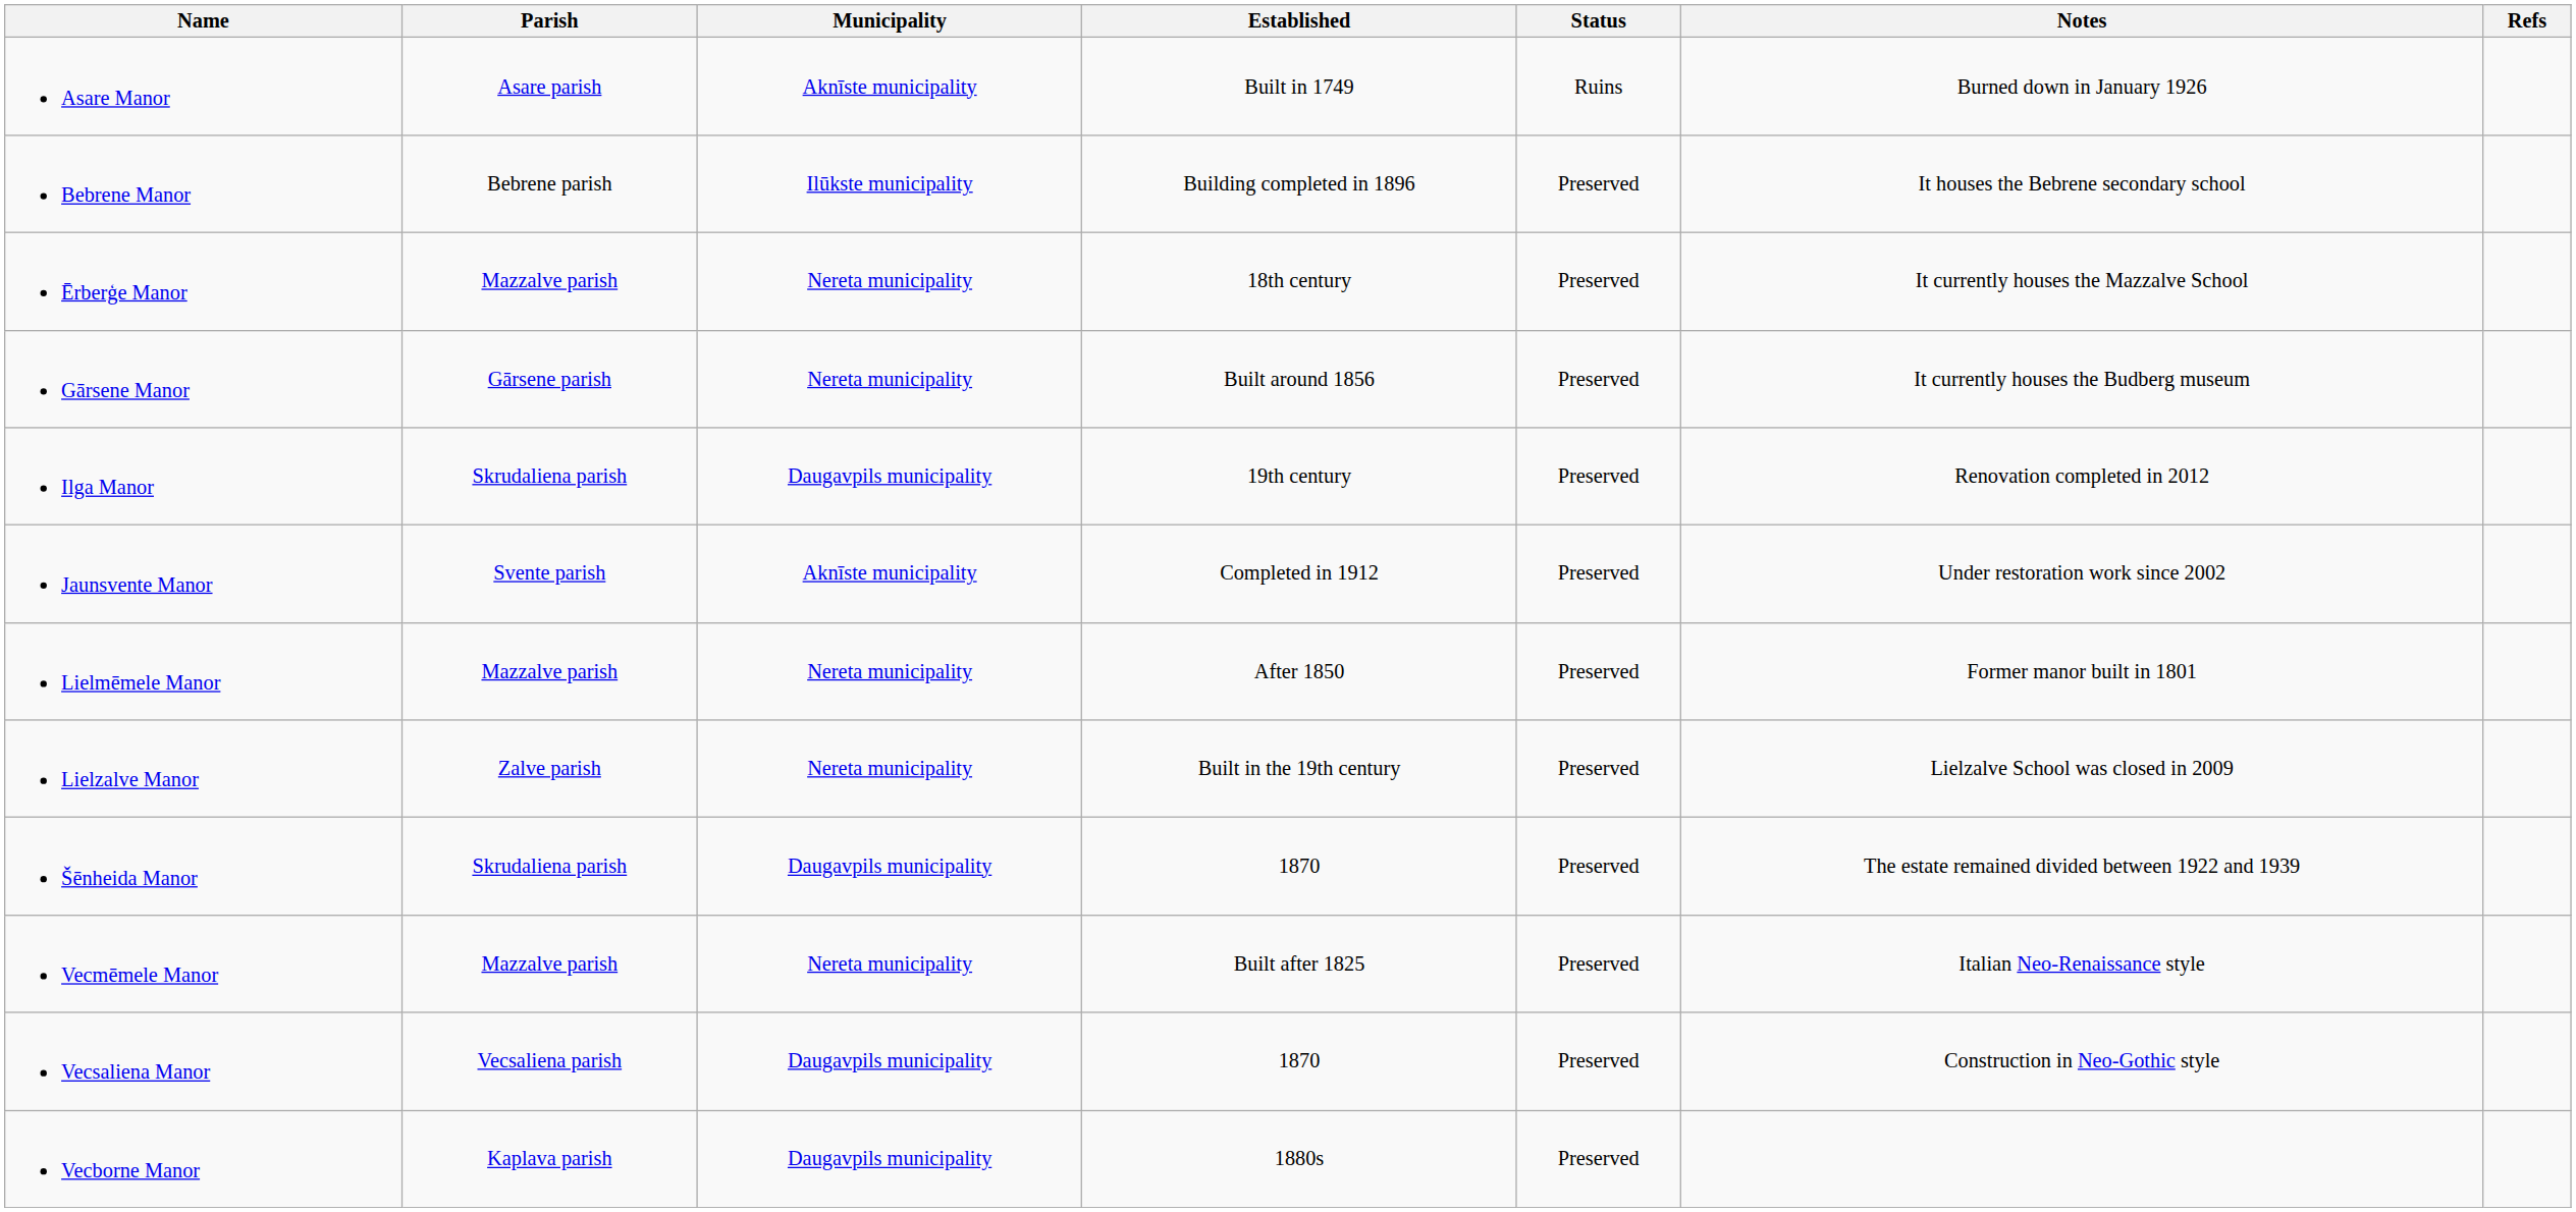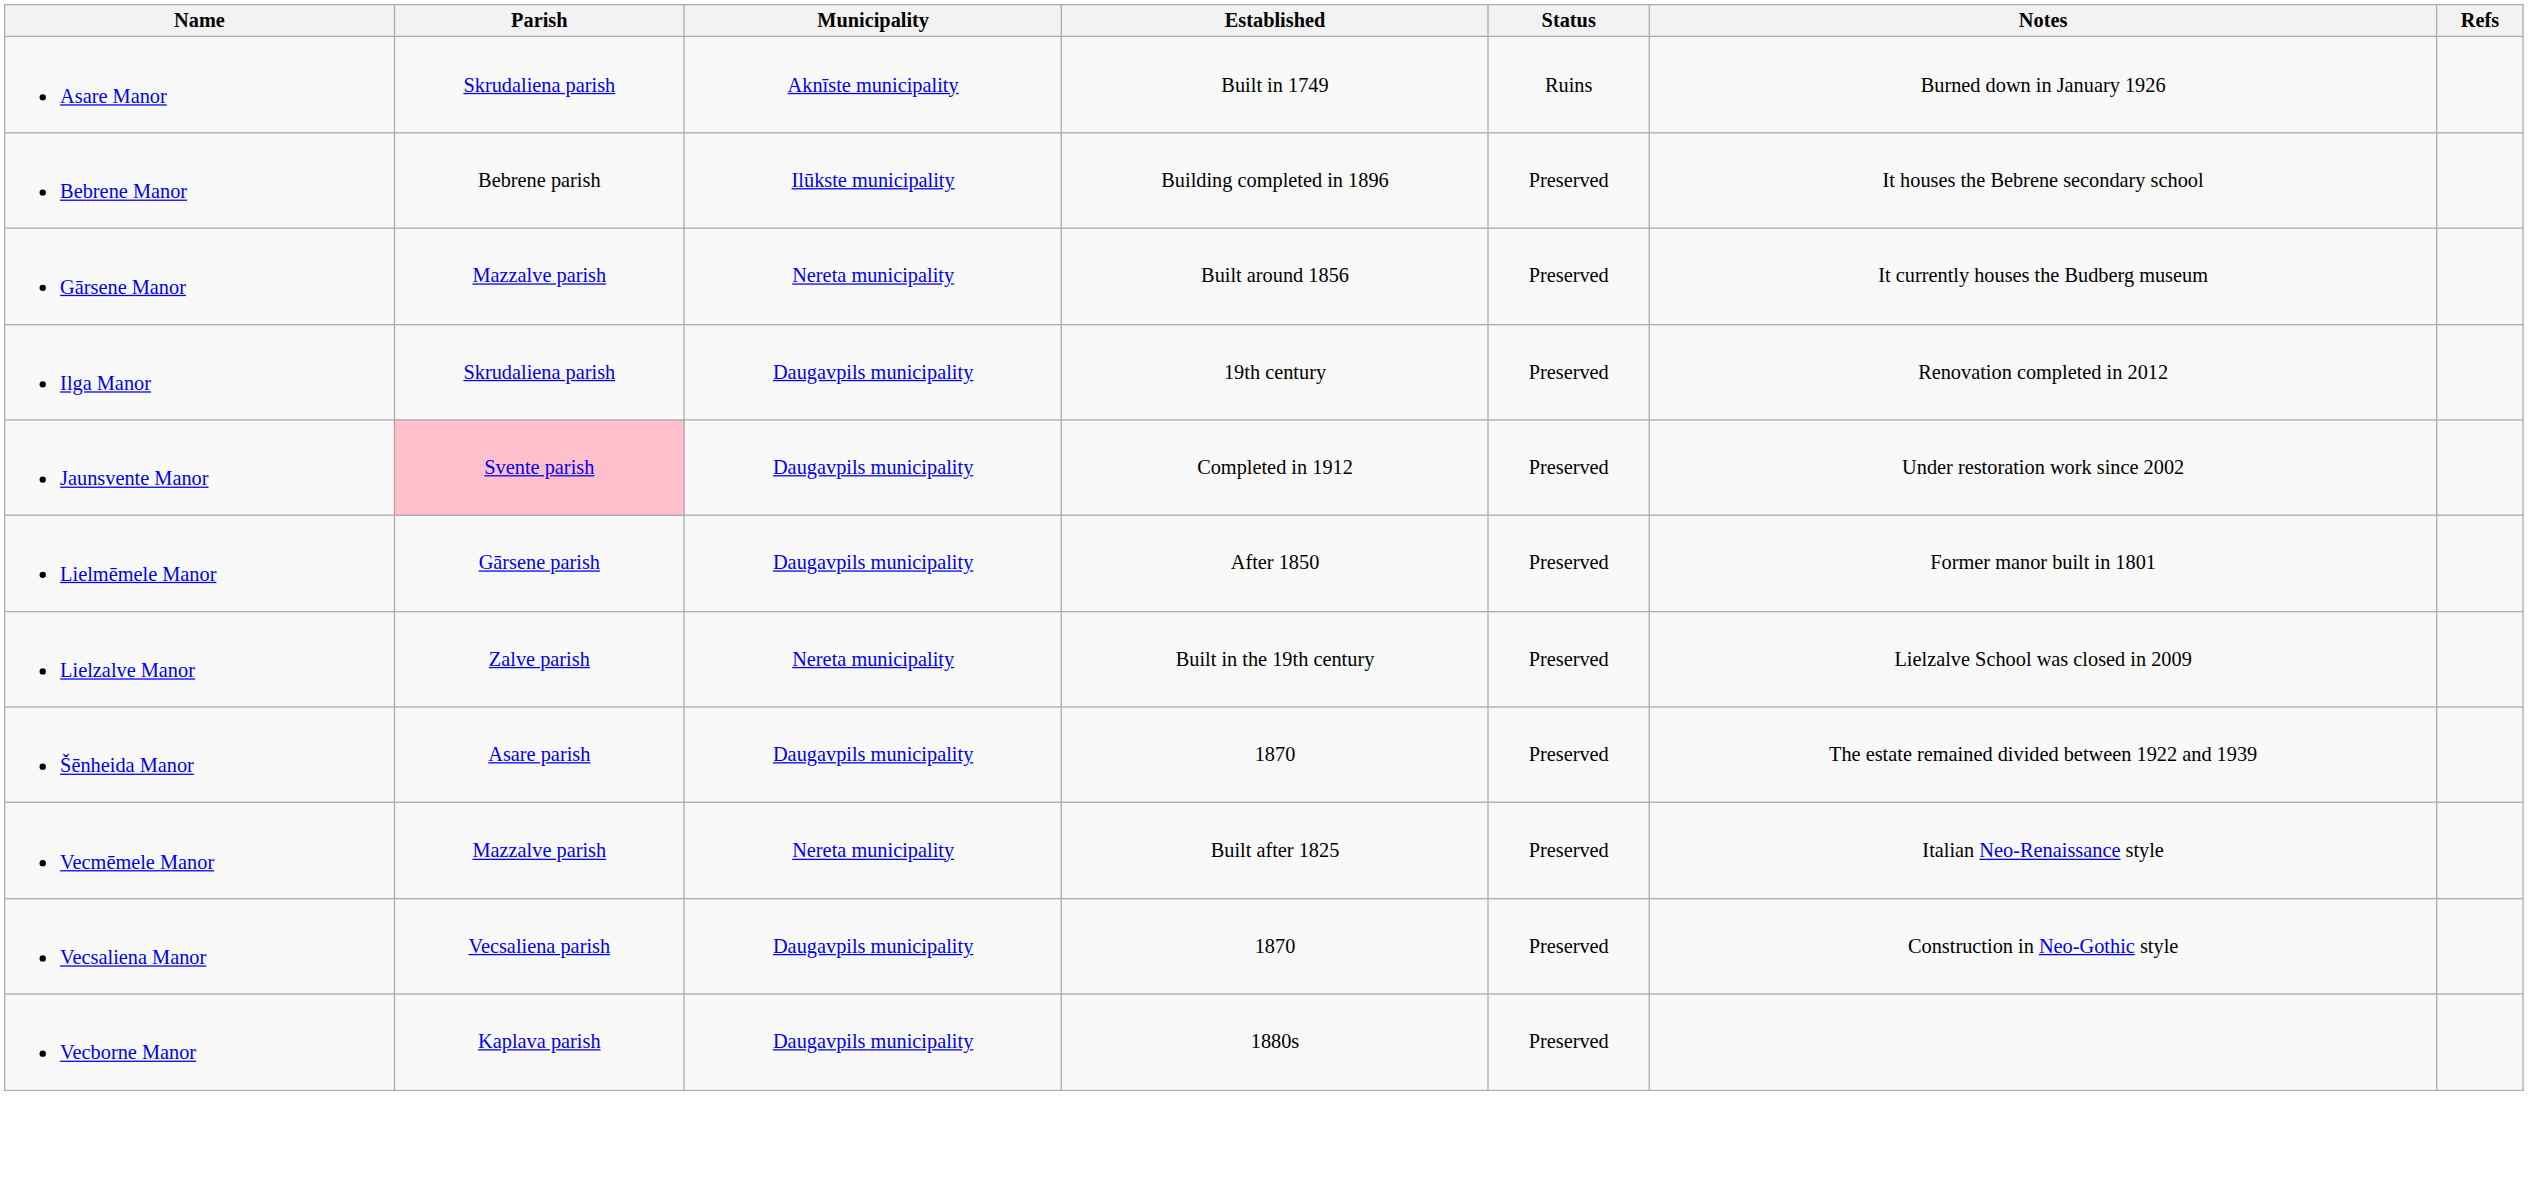Asare Manor | Parish: Asare parish -> Skrudaliena parish
- row: Ērberģe Manor | Mazzalve parish | Nereta municipality | 18th century | Preserved | It currently houses the Mazzalve School
Gārsene Manor | Parish: Gārsene parish -> Mazzalve parish
Jaunsvente Manor | Parish: no background -> pink background
Jaunsvente Manor | Municipality: Aknīste municipality -> Daugavpils municipality
Lielmēmele Manor | Parish: Mazzalve parish -> Gārsene parish
Lielmēmele Manor | Municipality: Nereta municipality -> Daugavpils municipality
Šēnheida Manor | Parish: Skrudaliena parish -> Asare parish
